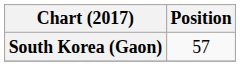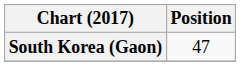South Korea (Gaon) | Position: 57 -> 47
